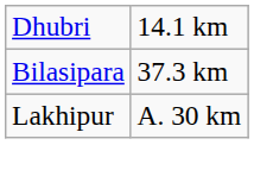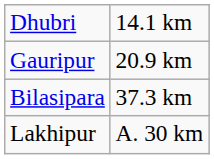+ row: Gauripur | 20.9 km
